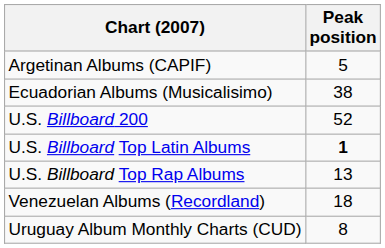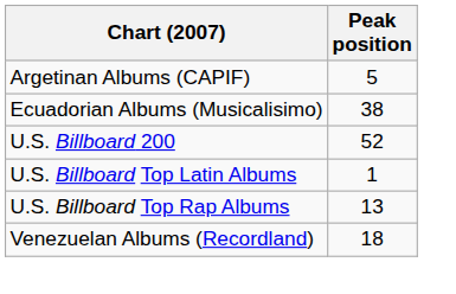U.S. Billboard Top Latin Albums | Peak position: bold -> normal
- row: Uruguay Album Monthly Charts (CUD) | 8
